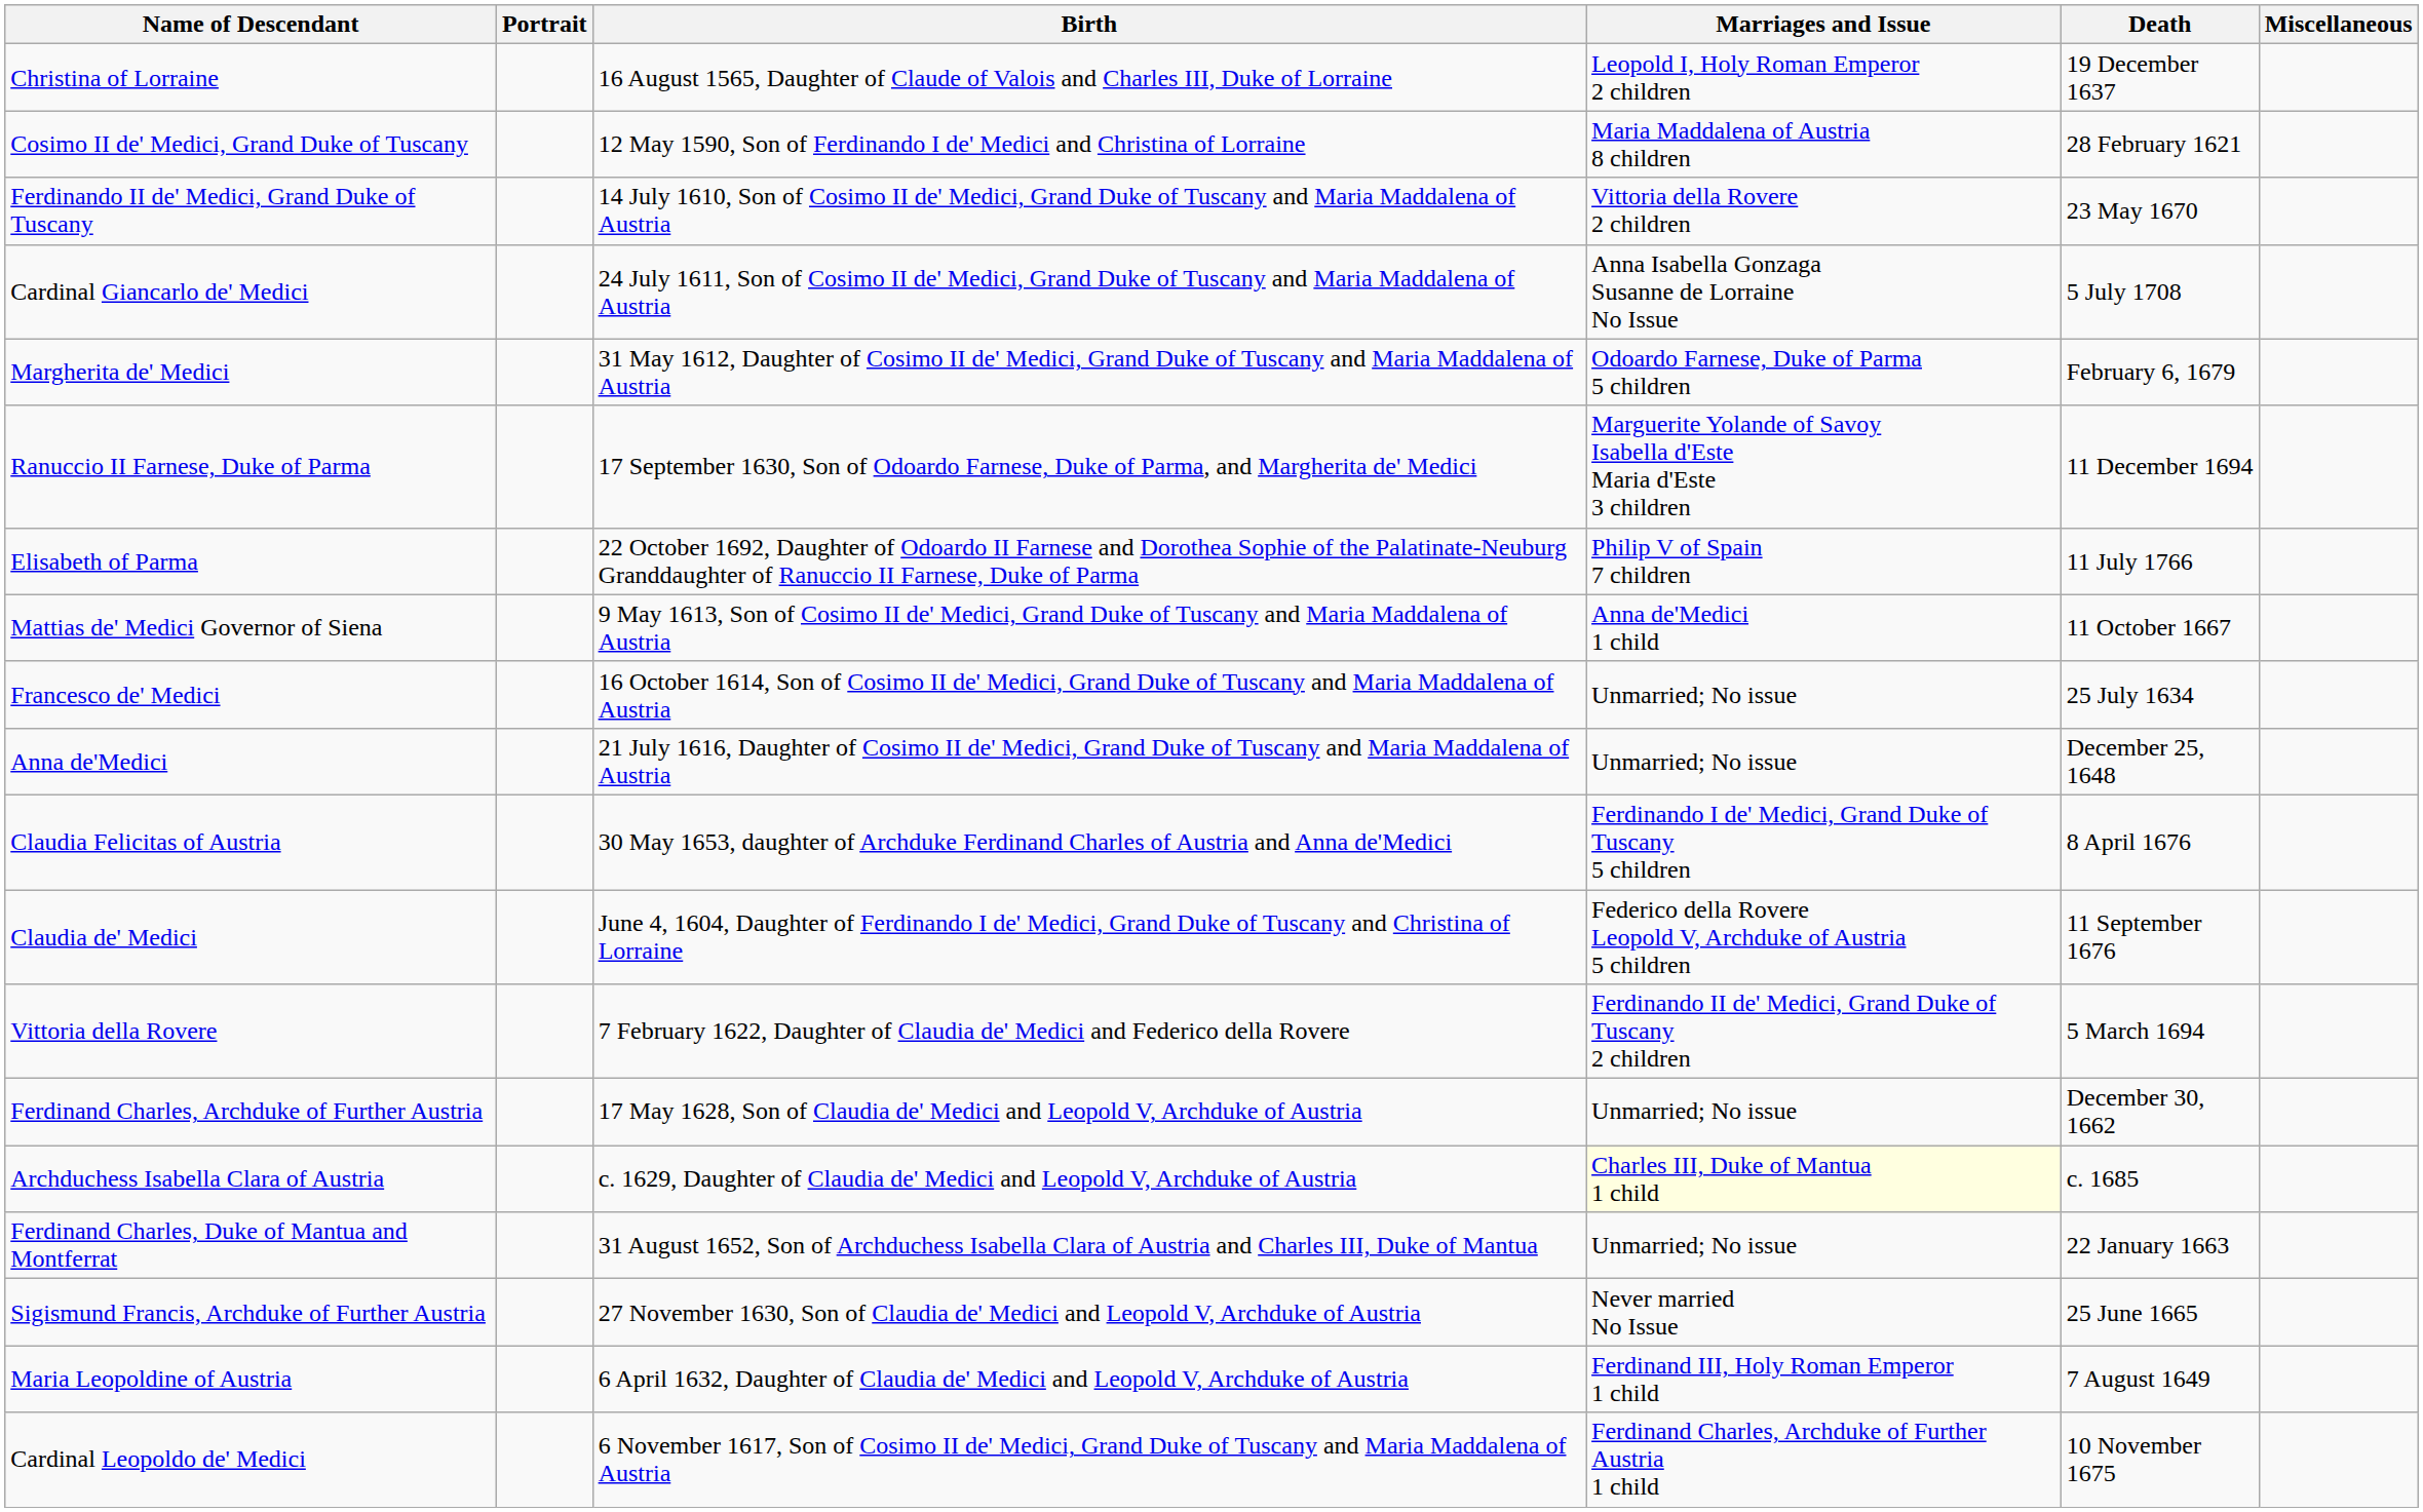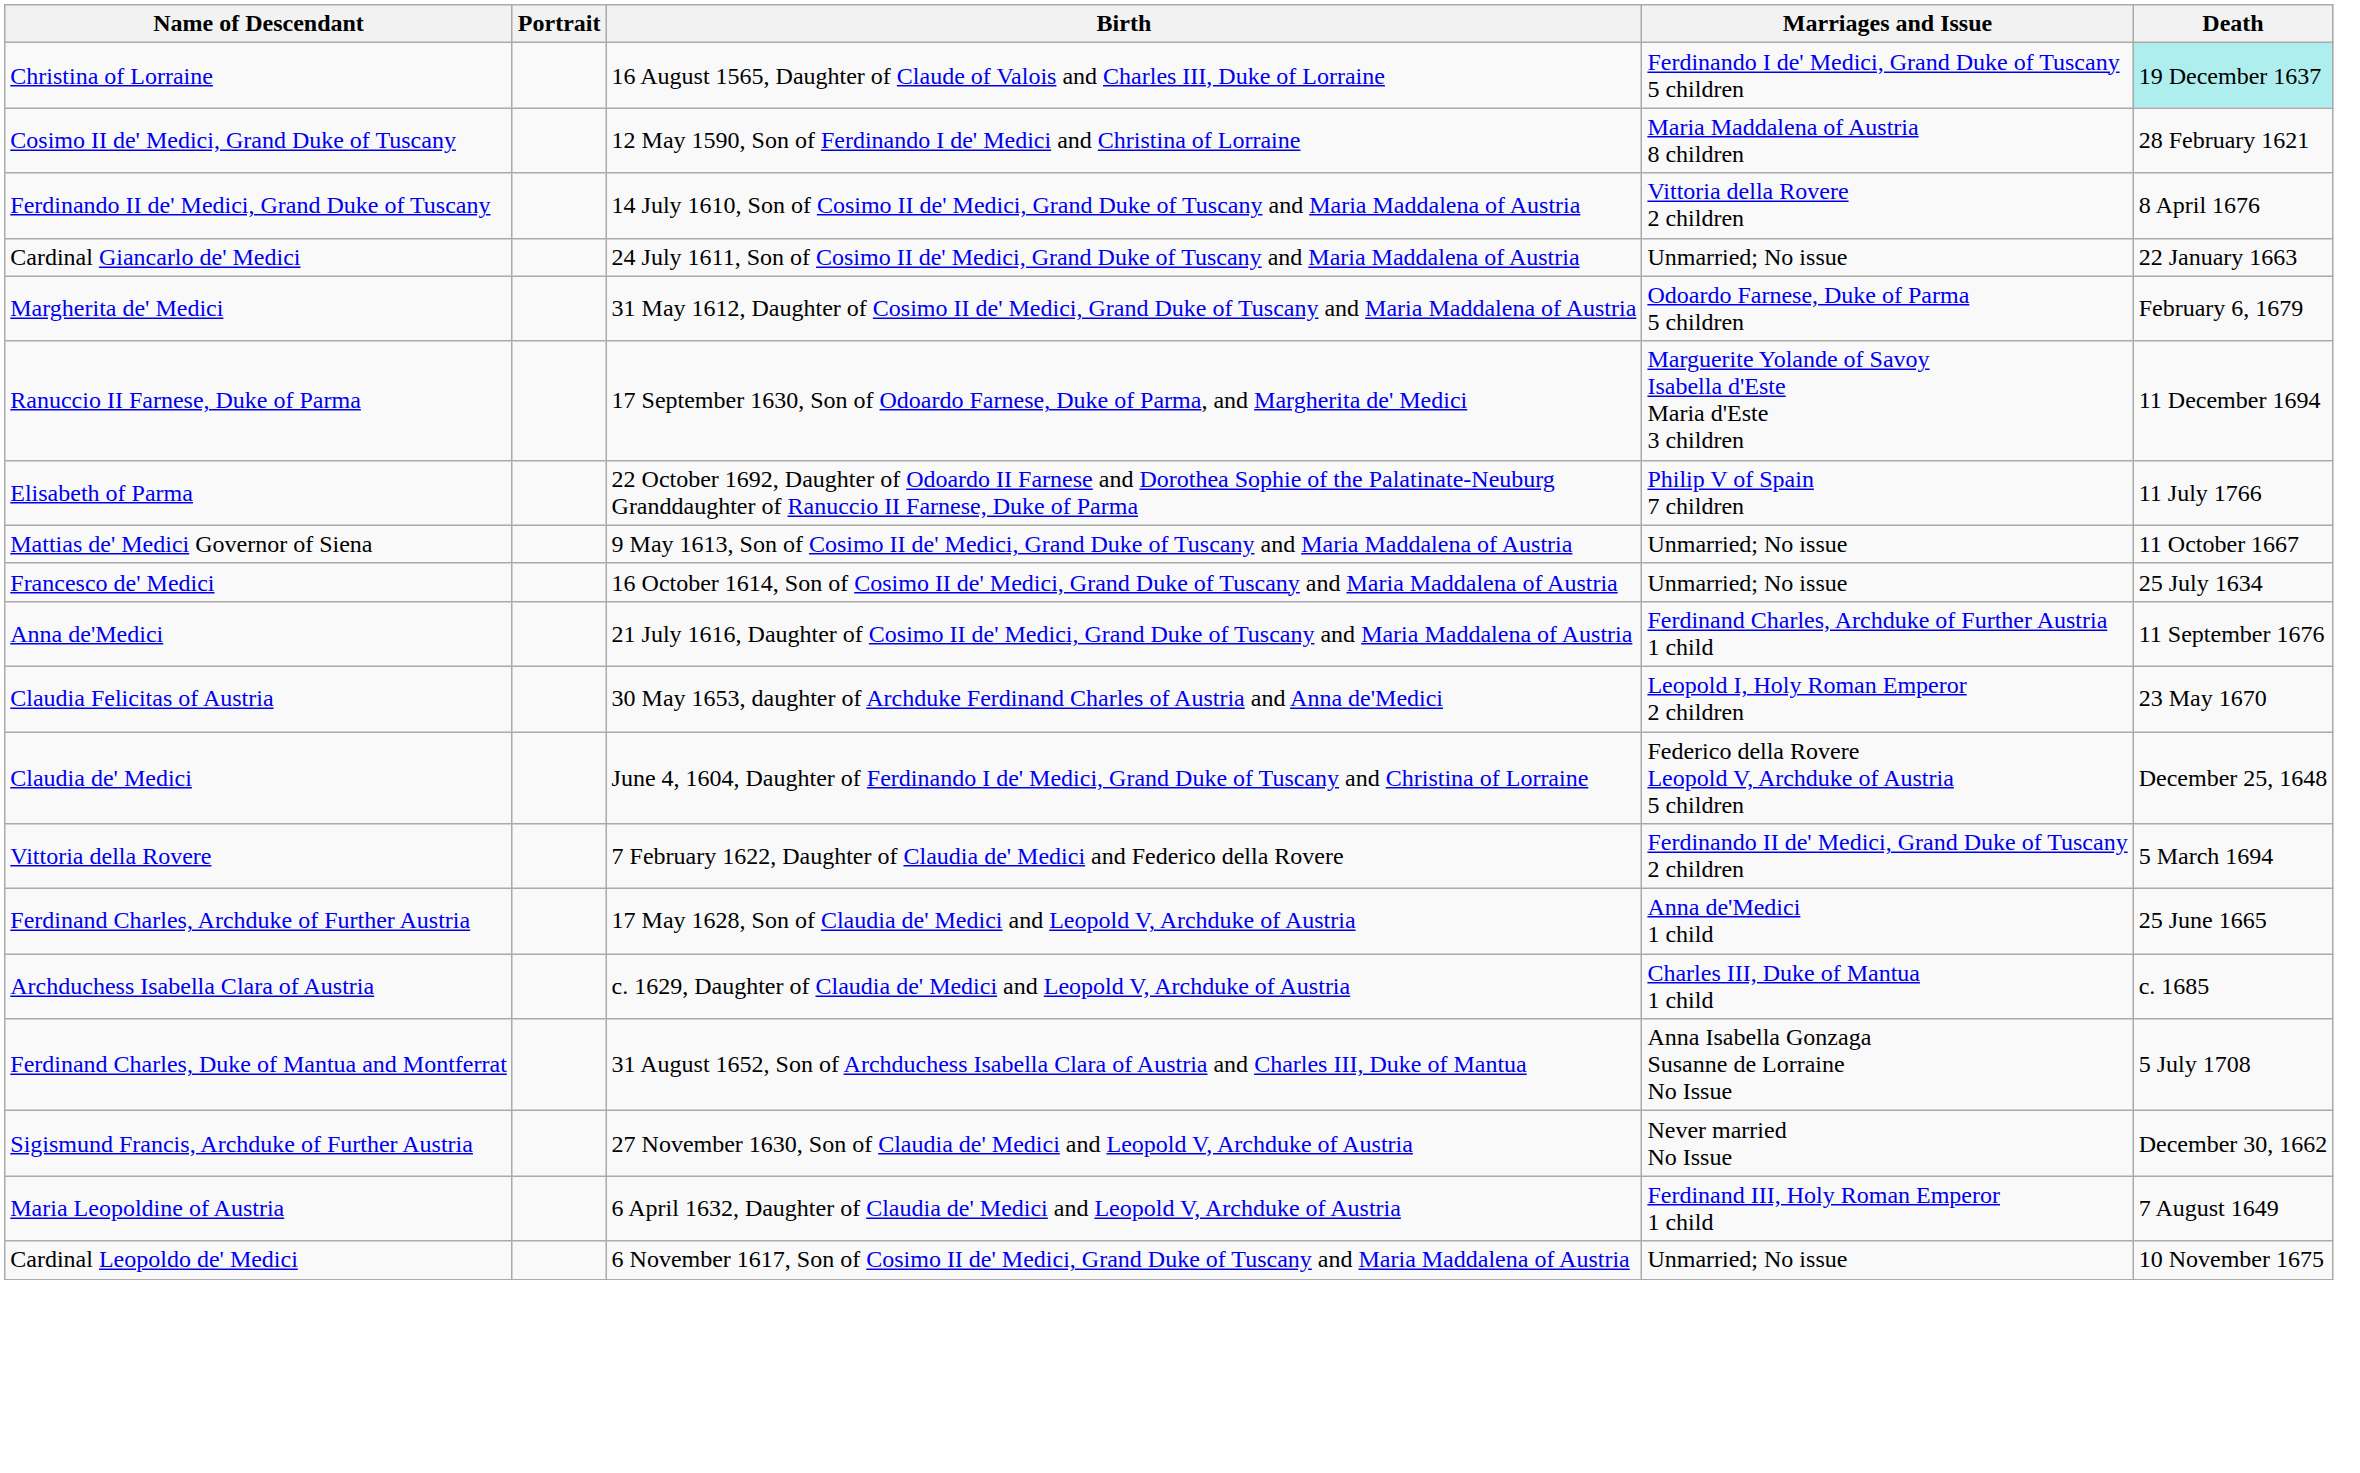- column: Miscellaneous
Christina of Lorraine | Marriages and Issue: Leopold I, Holy Roman Emperor 2 children -> Ferdinando I de' Medici, Grand Duke of Tuscany 5 children
Christina of Lorraine | Death: no background -> paleturquoise background
Ferdinando II de' Medici, Grand Duke of Tuscany | Death: 23 May 1670 -> 8 April 1676
Cardinal Giancarlo de' Medici | Marriages and Issue: Anna Isabella Gonzaga Susanne de Lorraine No Issue -> Unmarried; No issue
Cardinal Giancarlo de' Medici | Death: 5 July 1708 -> 22 January 1663
Mattias de' Medici Governor of Siena | Marriages and Issue: Anna de'Medici 1 child -> Unmarried; No issue
Anna de'Medici | Marriages and Issue: Unmarried; No issue -> Ferdinand Charles, Archduke of Further Austria 1 child
Anna de'Medici | Death: December 25, 1648 -> 11 September 1676
Claudia Felicitas of Austria | Marriages and Issue: Ferdinando I de' Medici, Grand Duke of Tuscany 5 children -> Leopold I, Holy Roman Emperor 2 children
Claudia Felicitas of Austria | Death: 8 April 1676 -> 23 May 1670
Claudia de' Medici | Death: 11 September 1676 -> December 25, 1648
Ferdinand Charles, Archduke of Further Austria | Marriages and Issue: Unmarried; No issue -> Anna de'Medici 1 child
Ferdinand Charles, Archduke of Further Austria | Death: December 30, 1662 -> 25 June 1665
Archduchess Isabella Clara of Austria | Marriages and Issue: lightyellow background -> no background
Ferdinand Charles, Duke of Mantua and Montferrat | Marriages and Issue: Unmarried; No issue -> Anna Isabella Gonzaga Susanne de Lorraine No Issue
Ferdinand Charles, Duke of Mantua and Montferrat | Death: 22 January 1663 -> 5 July 1708
Sigismund Francis, Archduke of Further Austria | Death: 25 June 1665 -> December 30, 1662
Cardinal Leopoldo de' Medici | Marriages and Issue: Ferdinand Charles, Archduke of Further Austria 1 child -> Unmarried; No issue
